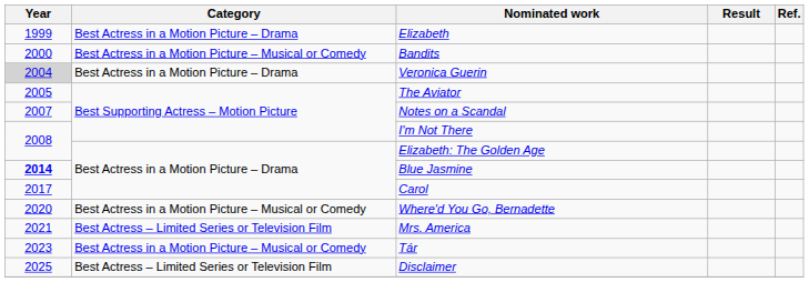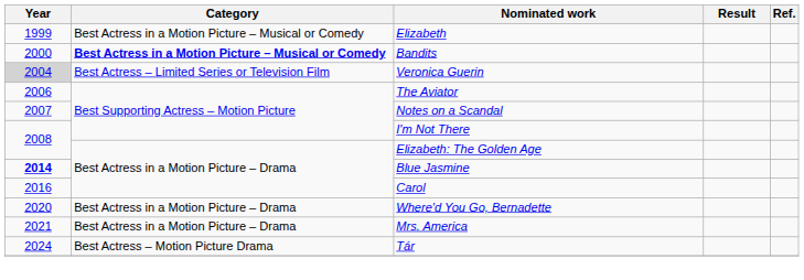Elizabeth | Category: Best Actress in a Motion Picture – Drama -> Best Actress in a Motion Picture – Musical or Comedy
Bandits | Category: normal -> bold
Veronica Guerin | Category: Best Actress in a Motion Picture – Drama -> Best Actress – Limited Series or Television Film
The Aviator | Year: 2005 -> 2006
Carol | Year: 2017 -> 2016
Where'd You Go, Bernadette | Category: Best Actress in a Motion Picture – Musical or Comedy -> Best Actress in a Motion Picture – Drama
Mrs. America | Category: Best Actress – Limited Series or Television Film -> Best Actress in a Motion Picture – Drama
Tár | Year: 2023 -> 2024
Tár | Category: Best Actress in a Motion Picture – Musical or Comedy -> Best Actress – Motion Picture Drama
- row: 2025 | Best Actress – Limited Series or Television Film | Disclaimer
